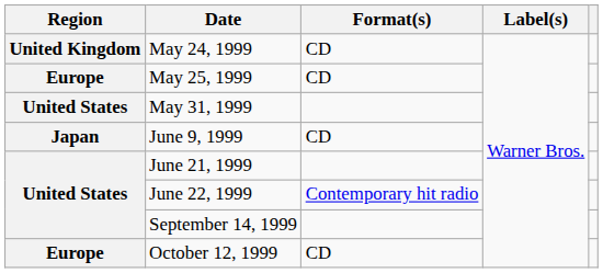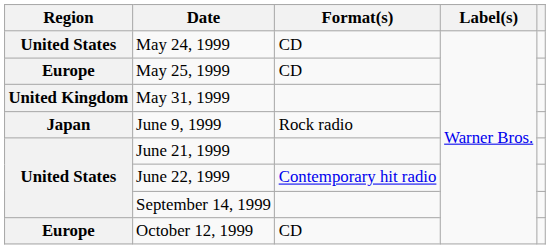May 24, 1999 | Region: United Kingdom -> United States
May 31, 1999 | Region: United States -> United Kingdom
June 9, 1999 | Format(s): CD -> Rock radio
